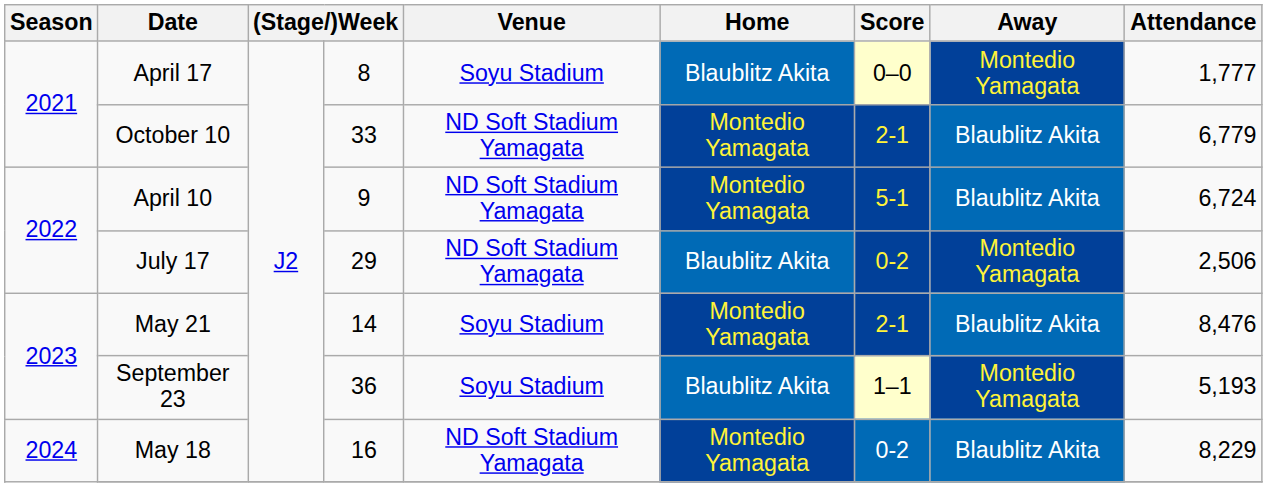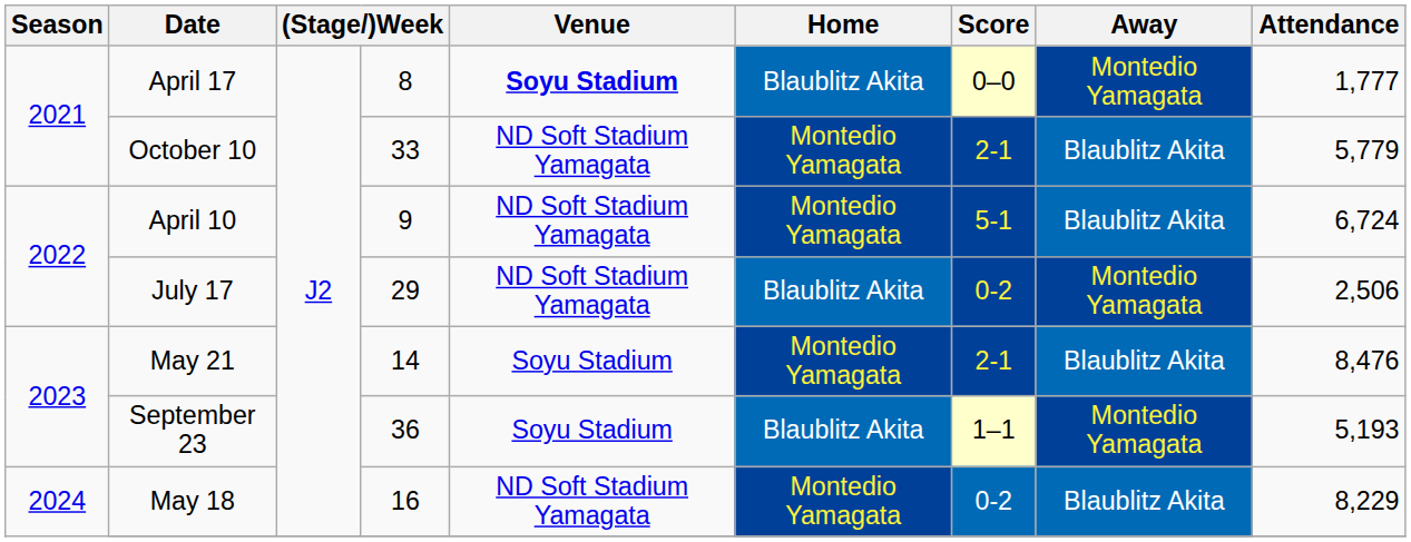April 17 | Venue: normal -> bold
October 10 | Attendance: 6,779 -> 5,779
